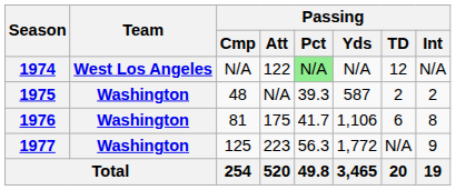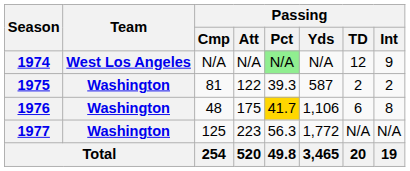1974 | Passing / Att: 122 -> N/A
1974 | Passing / Int: N/A -> 9
1975 | Passing / Cmp: 48 -> 81
1975 | Passing / Att: N/A -> 122
1976 | Passing / Cmp: 81 -> 48
1976 | Passing / Pct: no background -> gold background
1977 | Passing / Int: 9 -> N/A
